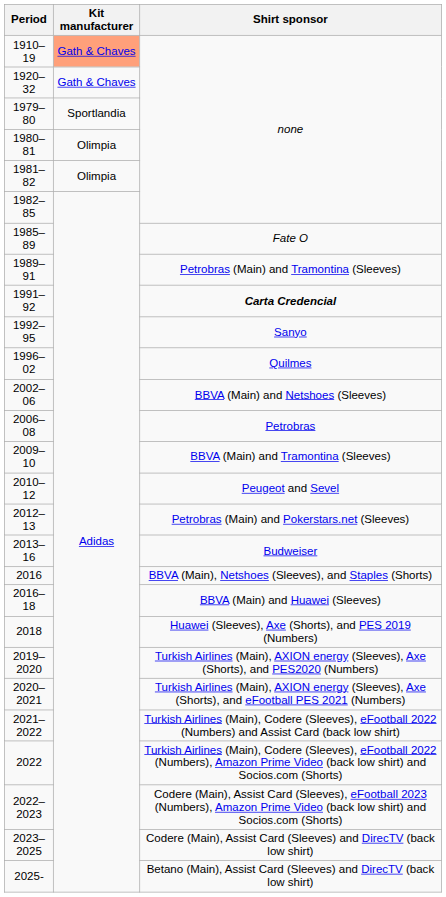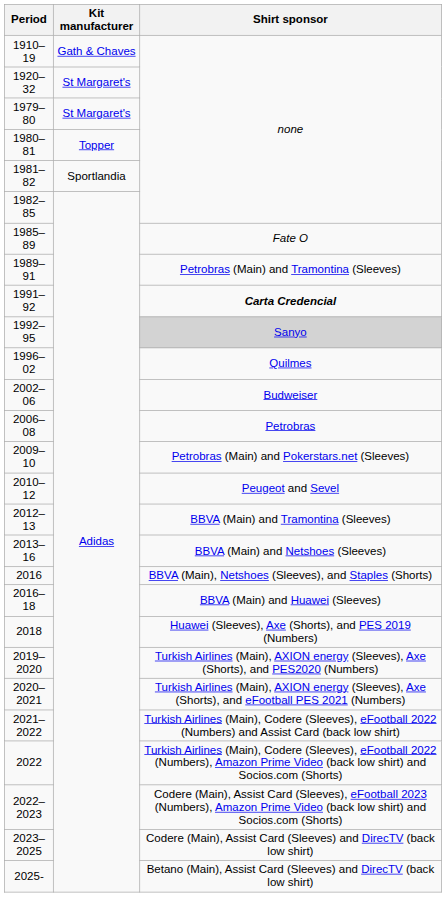1910–19 | Kit manufacturer: lightsalmon background -> no background
1920–32 | Kit manufacturer: Gath & Chaves -> St Margaret's
1979–80 | Kit manufacturer: Sportlandia -> St Margaret's
1980–81 | Kit manufacturer: Olimpia -> Topper
1981–82 | Kit manufacturer: Olimpia -> Sportlandia
1992–95 | Shirt sponsor: no background -> lightgrey background
2002–06 | Shirt sponsor: BBVA (Main) and Netshoes (Sleeves) -> Budweiser
2009–10 | Shirt sponsor: BBVA (Main) and Tramontina (Sleeves) -> Petrobras (Main) and Pokerstars.net (Sleeves)
2012–13 | Shirt sponsor: Petrobras (Main) and Pokerstars.net (Sleeves) -> BBVA (Main) and Tramontina (Sleeves)
2013–16 | Shirt sponsor: Budweiser -> BBVA (Main) and Netshoes (Sleeves)
